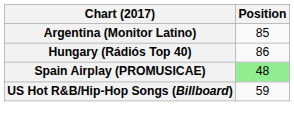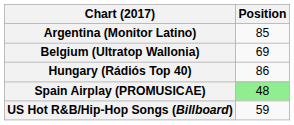+ row: Belgium (Ultratop Wallonia) | 69
